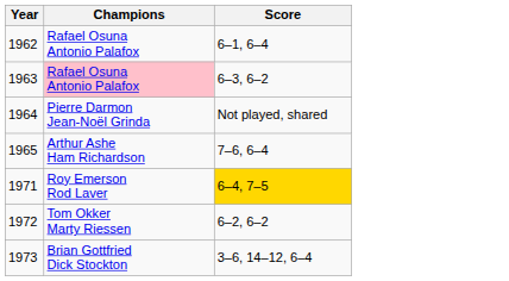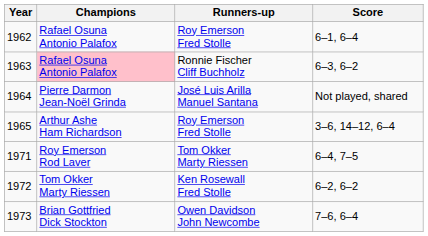+ column: Runners-up | Roy Emerson Fred Stolle | Ronnie Fischer Cliff Buchholz | José Luis Arilla Manuel Santana | Roy Emerson Fred Stolle | Tom Okker Marty Riessen | Ken Rosewall Fred Stolle | Owen Davidson John Newcombe
1965 | Score: 7–6, 6–4 -> 3–6, 14–12, 6–4
1971 | Score: gold background -> no background
1973 | Score: 3–6, 14–12, 6–4 -> 7–6, 6–4
